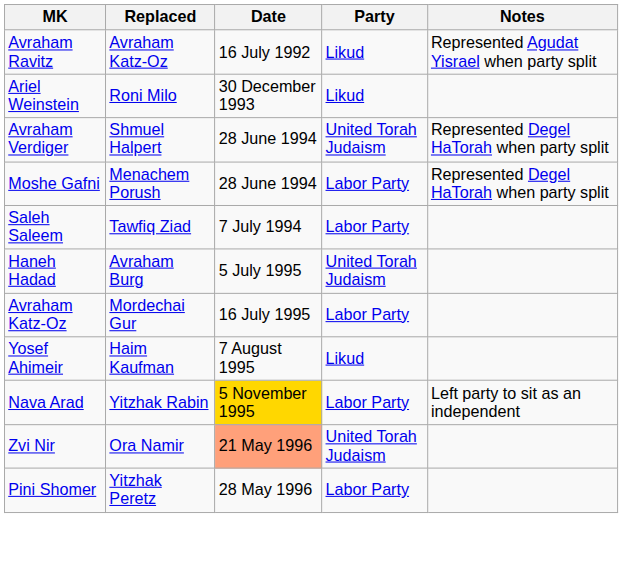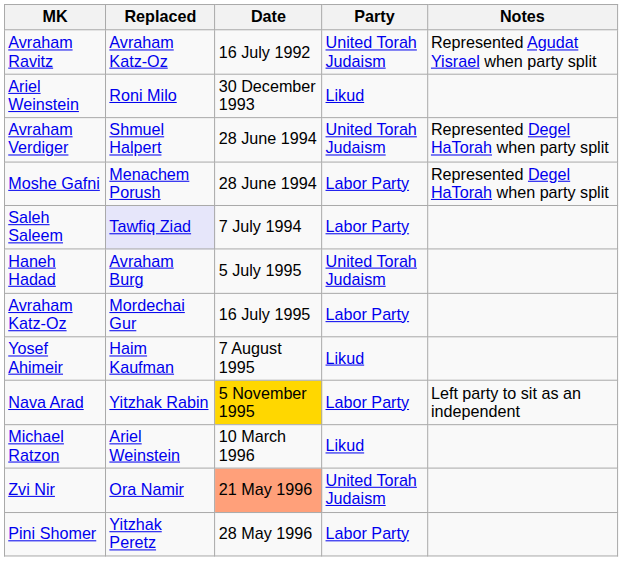Avraham Ravitz | Party: Likud -> United Torah Judaism
Saleh Saleem | Replaced: no background -> lavender background
+ row: Michael Ratzon | Ariel Weinstein | 10 March 1996 | Likud
